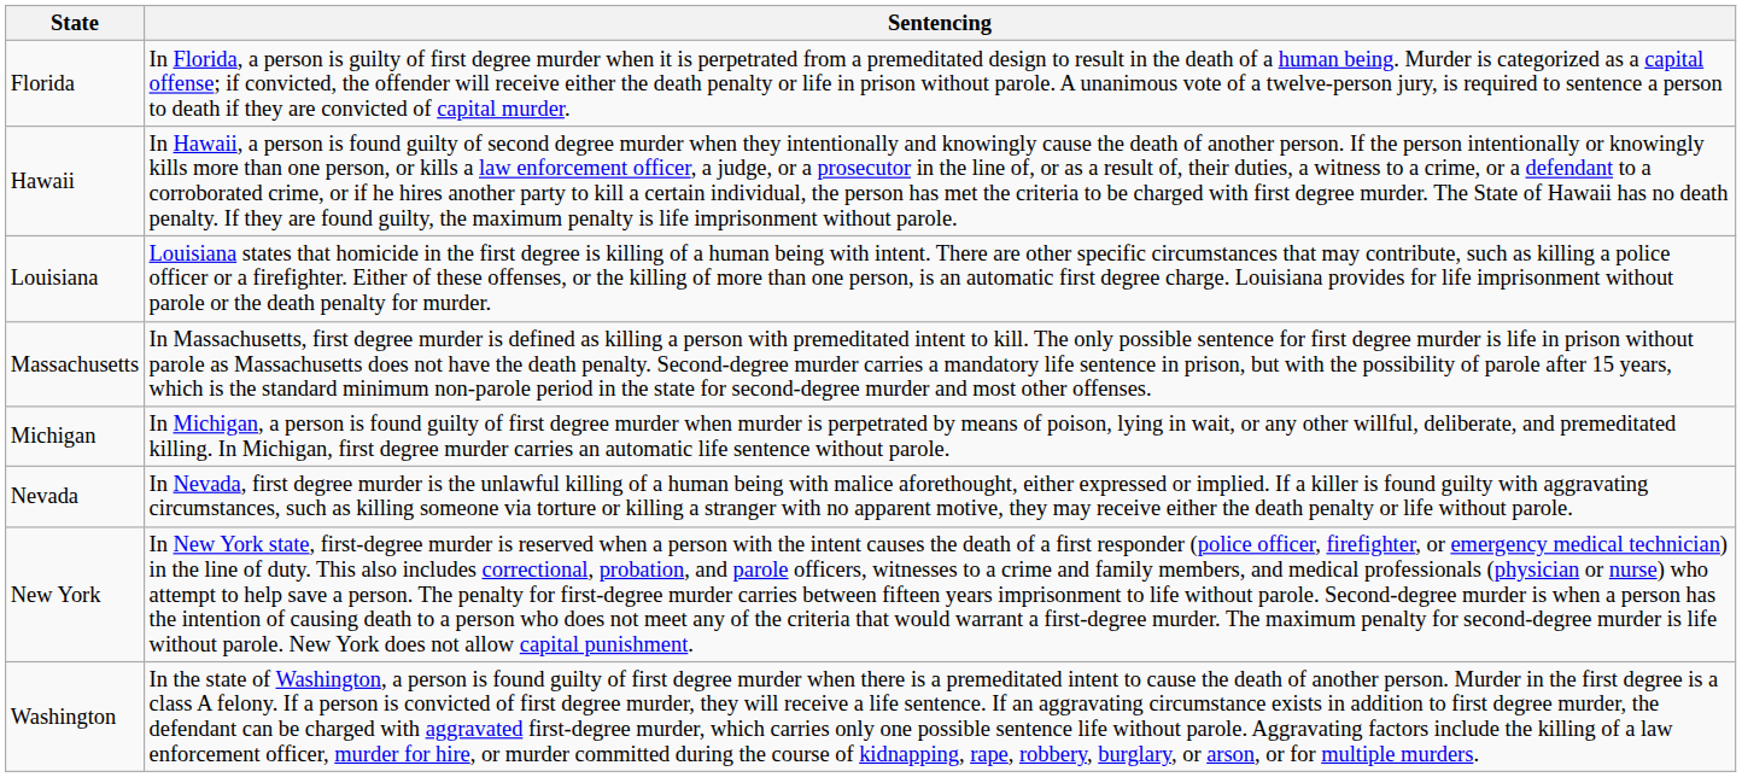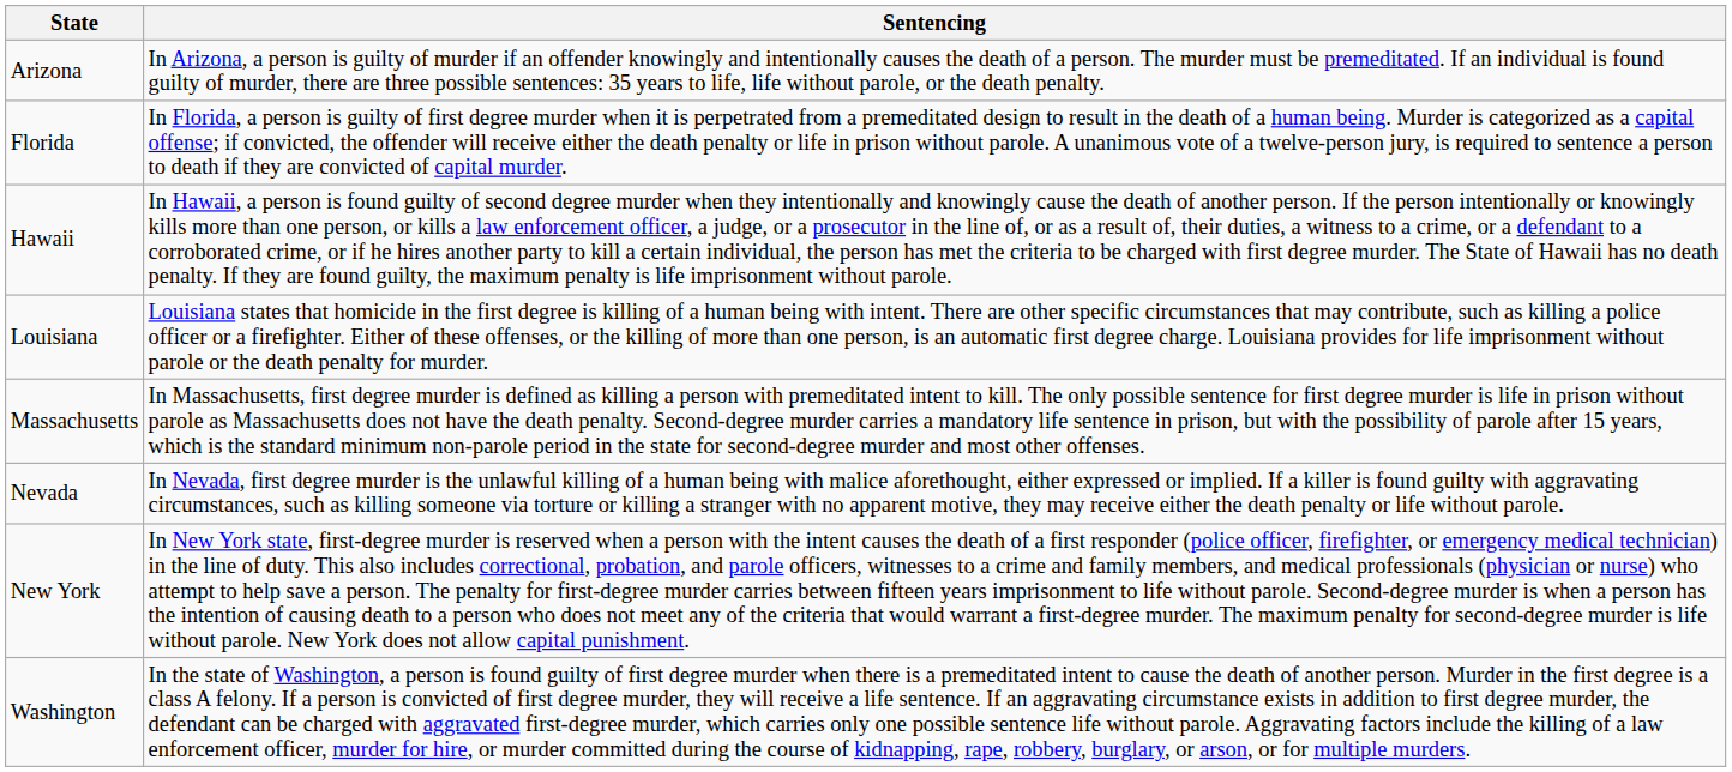+ row: Arizona | In Arizona, a person is guilty of murder if an offender knowingly and intentionally causes the death of a person. The murder must be premeditated. If an individual is found guilty of murder, there are three possible sentences: 35 years to life, life without parole, or the death penalty.
- row: Michigan | In Michigan, a person is found guilty of first degree murder when murder is perpetrated by means of poison, lying in wait, or any other willful, deliberate, and premeditated killing. In Michigan, first degree murder carries an automatic life sentence without parole.
